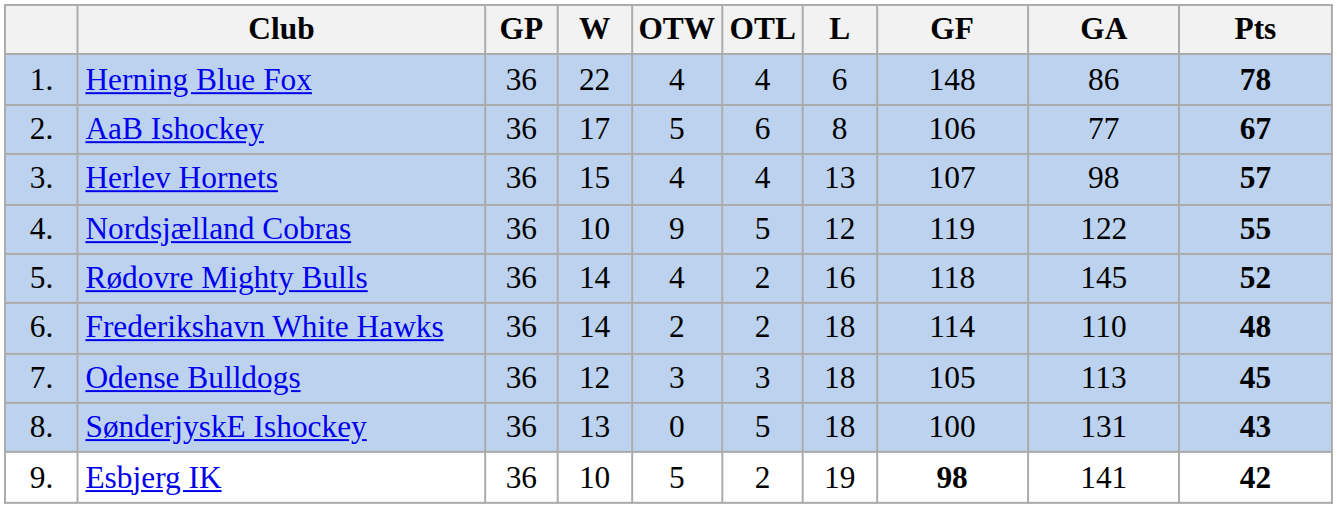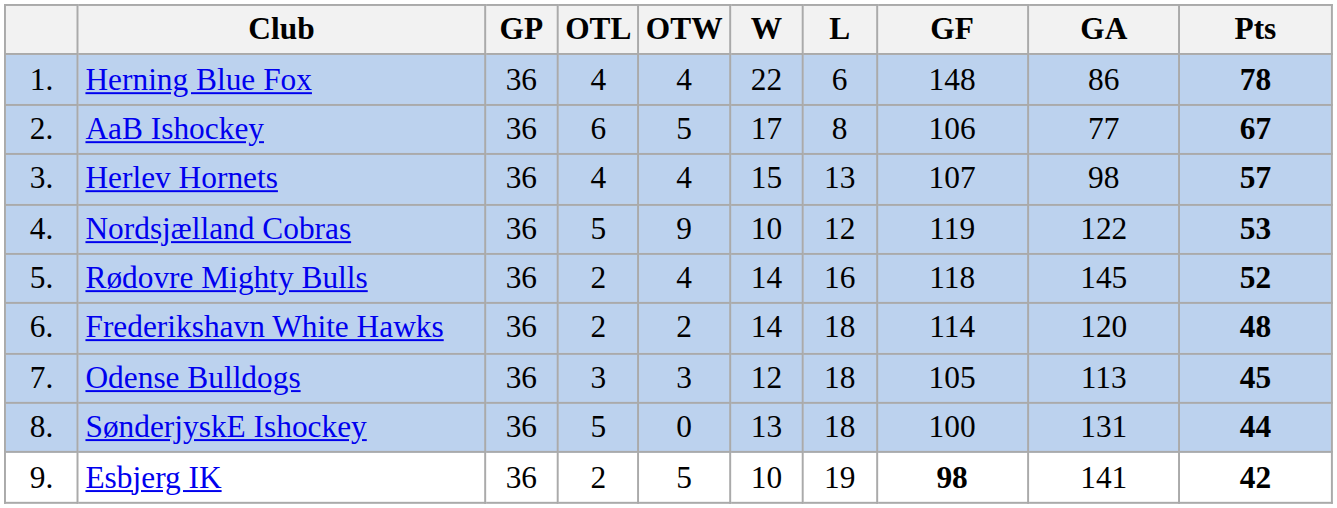columns swapped: W <-> OTL
Nordsjælland Cobras | Pts: 55 -> 53
Frederikshavn White Hawks | GA: 110 -> 120
SønderjyskE Ishockey | Pts: 43 -> 44
